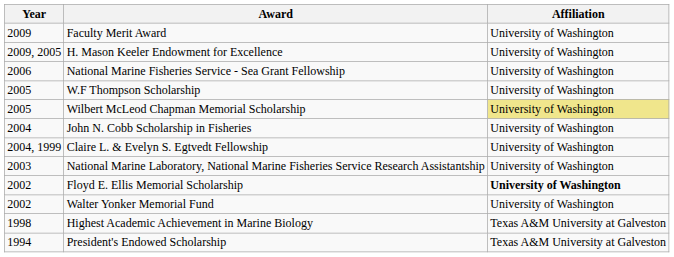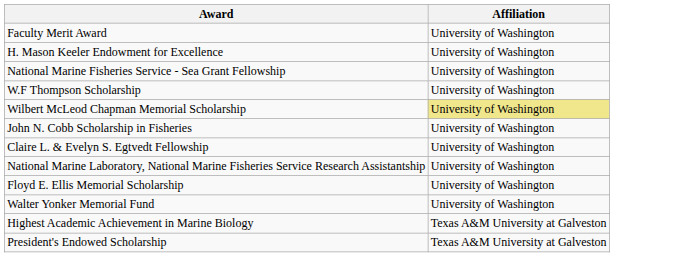- column: Year | 2009 | 2009, 2005 | 2006 | 2005 | 2005 | 2004 | 2004, 1999 | 2003 | 2002 | 2002 | 1998 | 1994
Floyd E. Ellis Memorial Scholarship | Affiliation: bold -> normal
